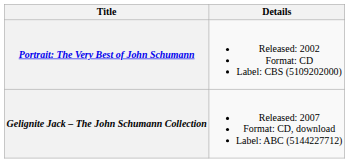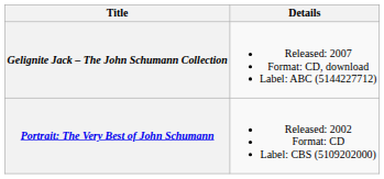rows swapped: Portrait: The Very Best of John Schumann <-> Gelignite Jack – The John Schumann Collection
